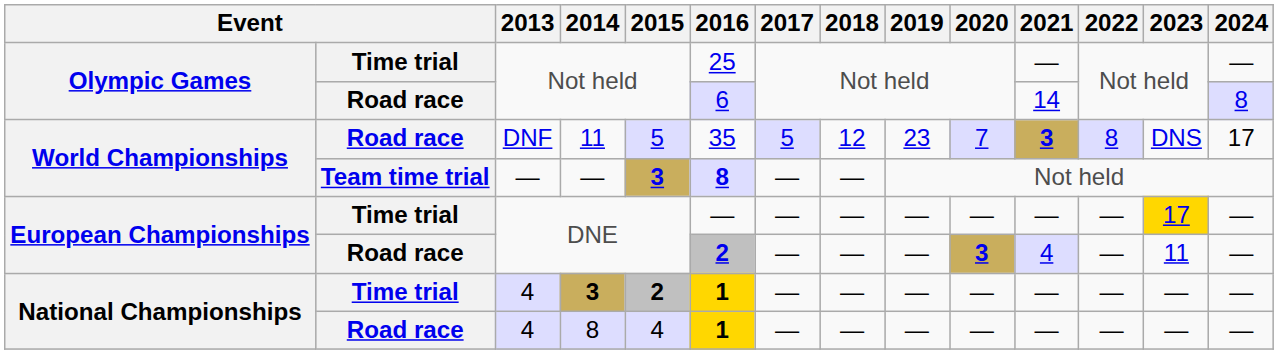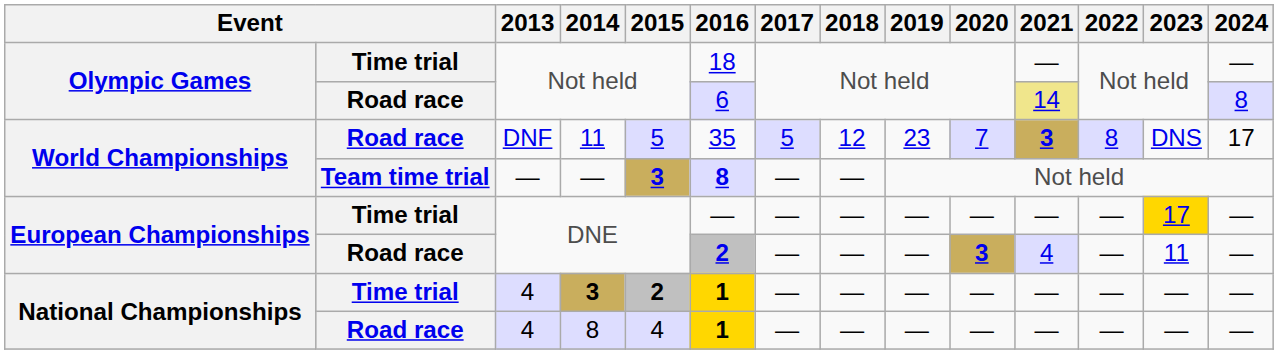Time trial / Not held | 2016: 25 -> 18
Road race / Not held | 2021: no background -> khaki background
